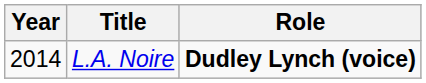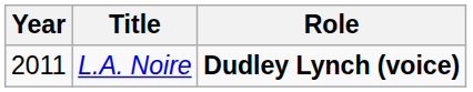L.A. Noire | Year: 2014 -> 2011
